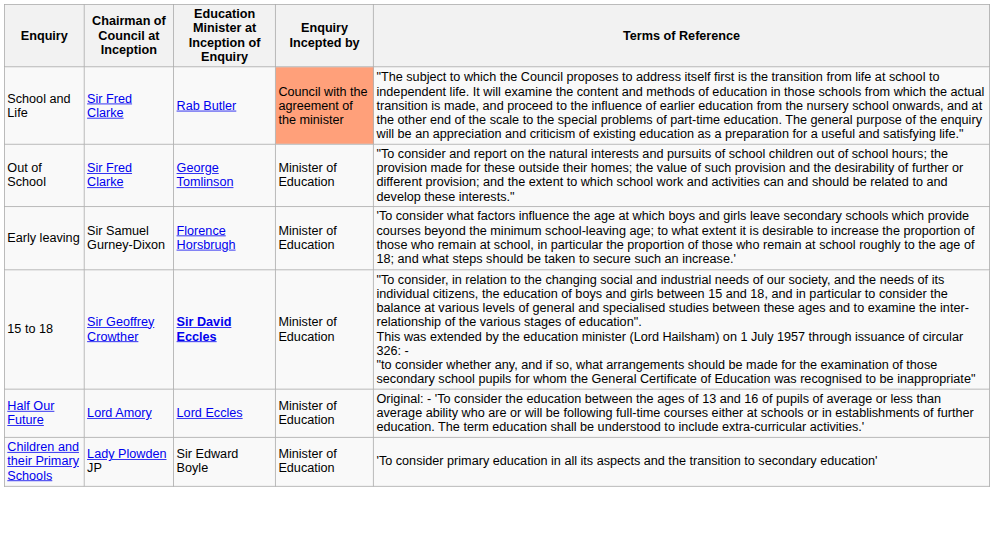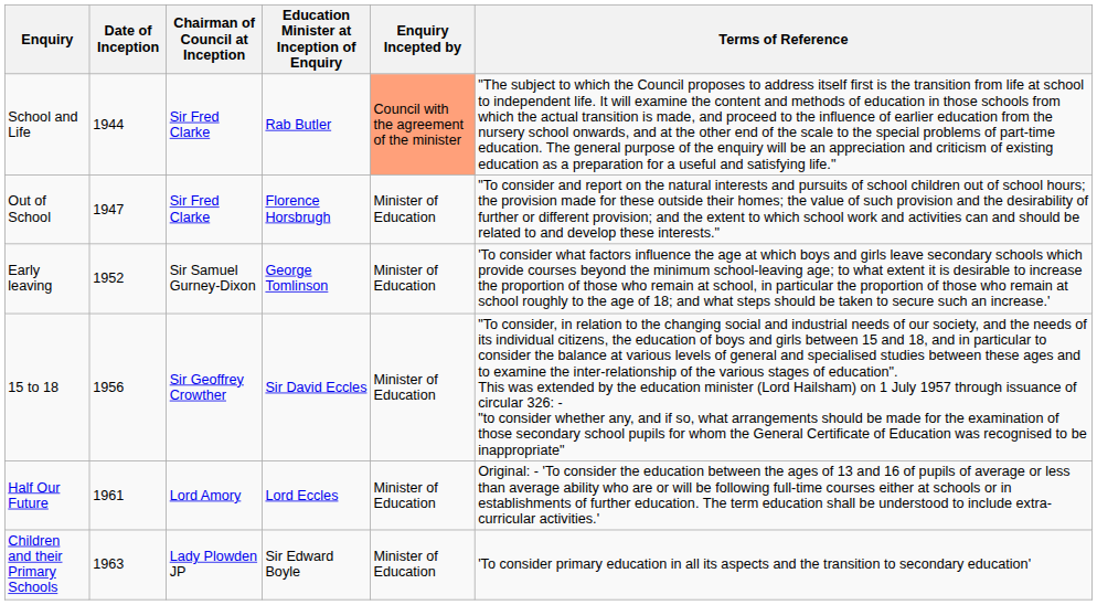+ column: Date of Inception | 1944 | 1947 | 1952 | 1956 | 1961 | 1963
Out of School | Education Minister at Inception of Enquiry: George Tomlinson -> Florence Horsbrugh
Early leaving | Education Minister at Inception of Enquiry: Florence Horsbrugh -> George Tomlinson
15 to 18 | Education Minister at Inception of Enquiry: bold -> normal
